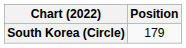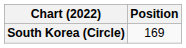South Korea (Circle) | Position: 179 -> 169
